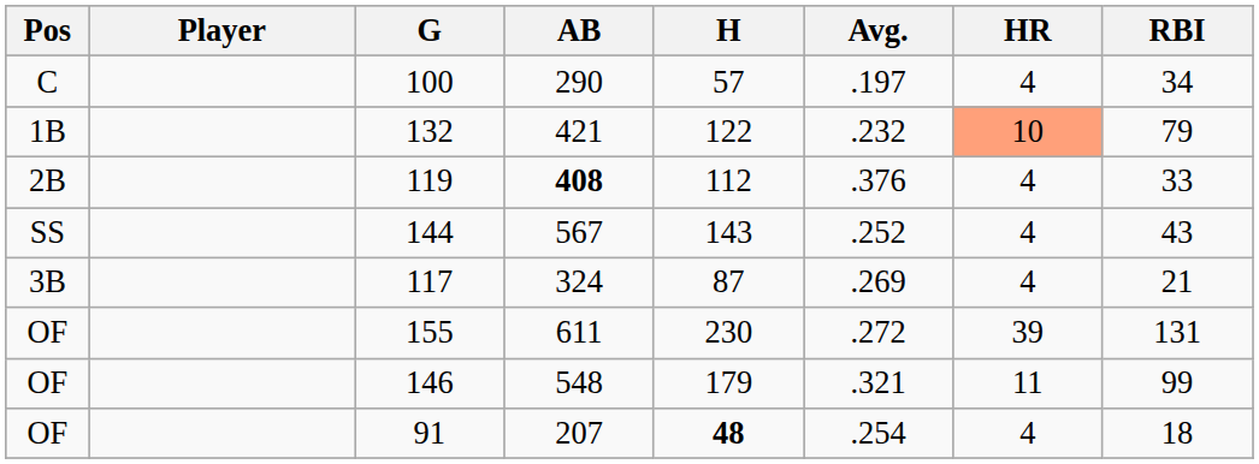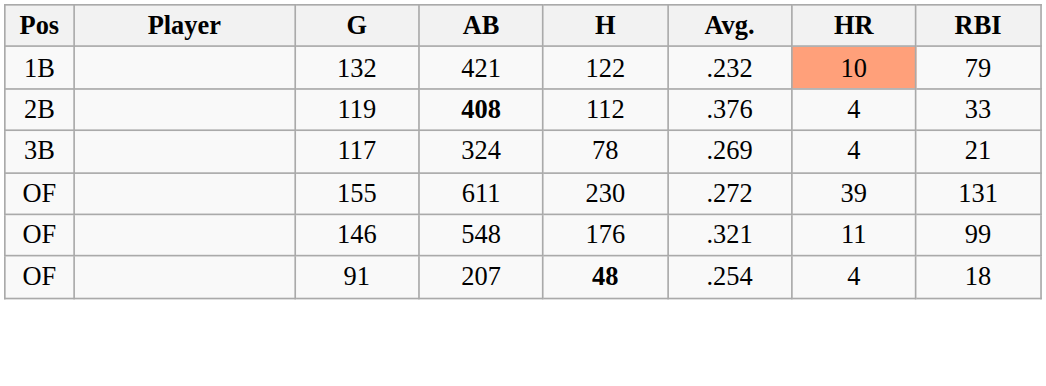- row: C | 100 | 290 | 57 | .197 | 4 | 34
- row: SS | 144 | 567 | 143 | .252 | 4 | 43
117 | H: 87 -> 78
146 | H: 179 -> 176
